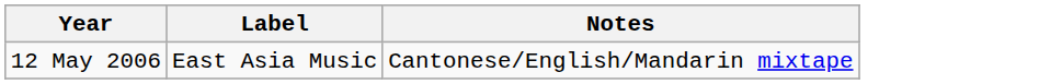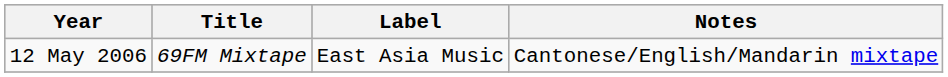+ column: Title | 69FM Mixtape
